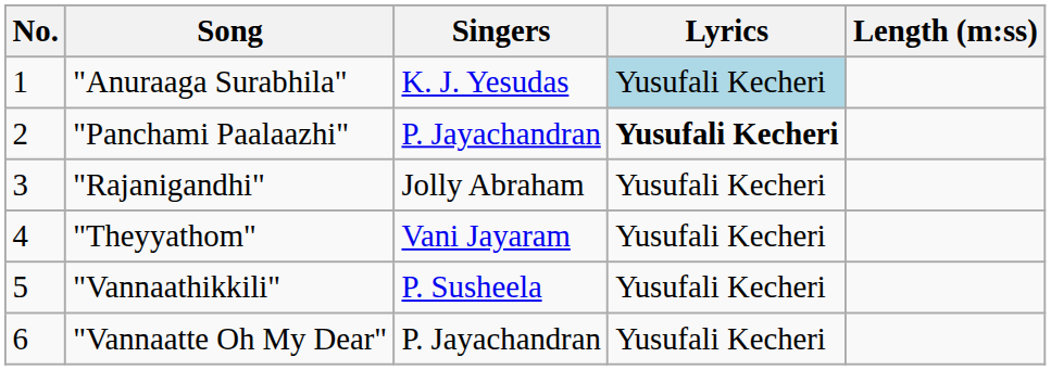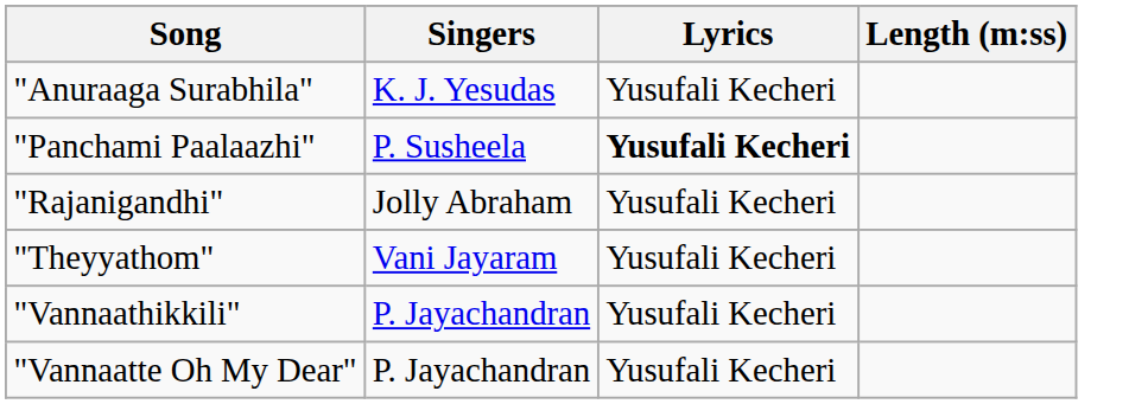- column: No. | 1 | 2 | 3 | 4 | 5 | 6
"Anuraaga Surabhila" | Lyrics: lightblue background -> no background
"Panchami Paalaazhi" | Singers: P. Jayachandran -> P. Susheela
"Vannaathikkili" | Singers: P. Susheela -> P. Jayachandran
